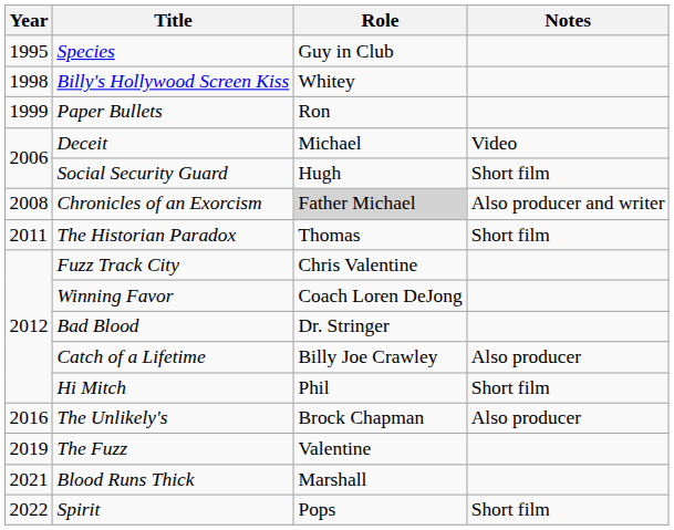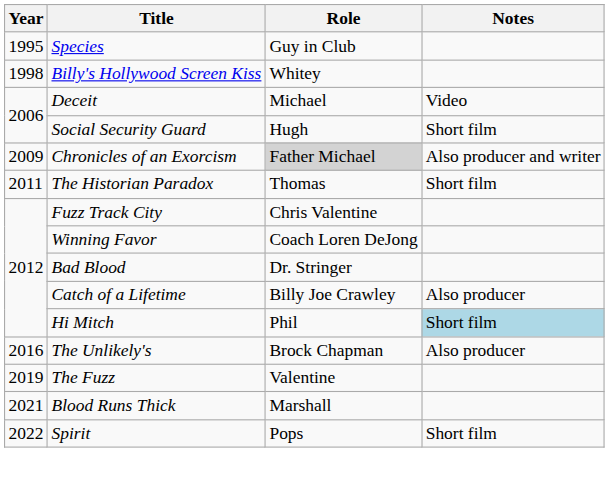- row: 1999 | Paper Bullets | Ron
Chronicles of an Exorcism | Year: 2008 -> 2009
Hi Mitch | Notes: no background -> lightblue background
